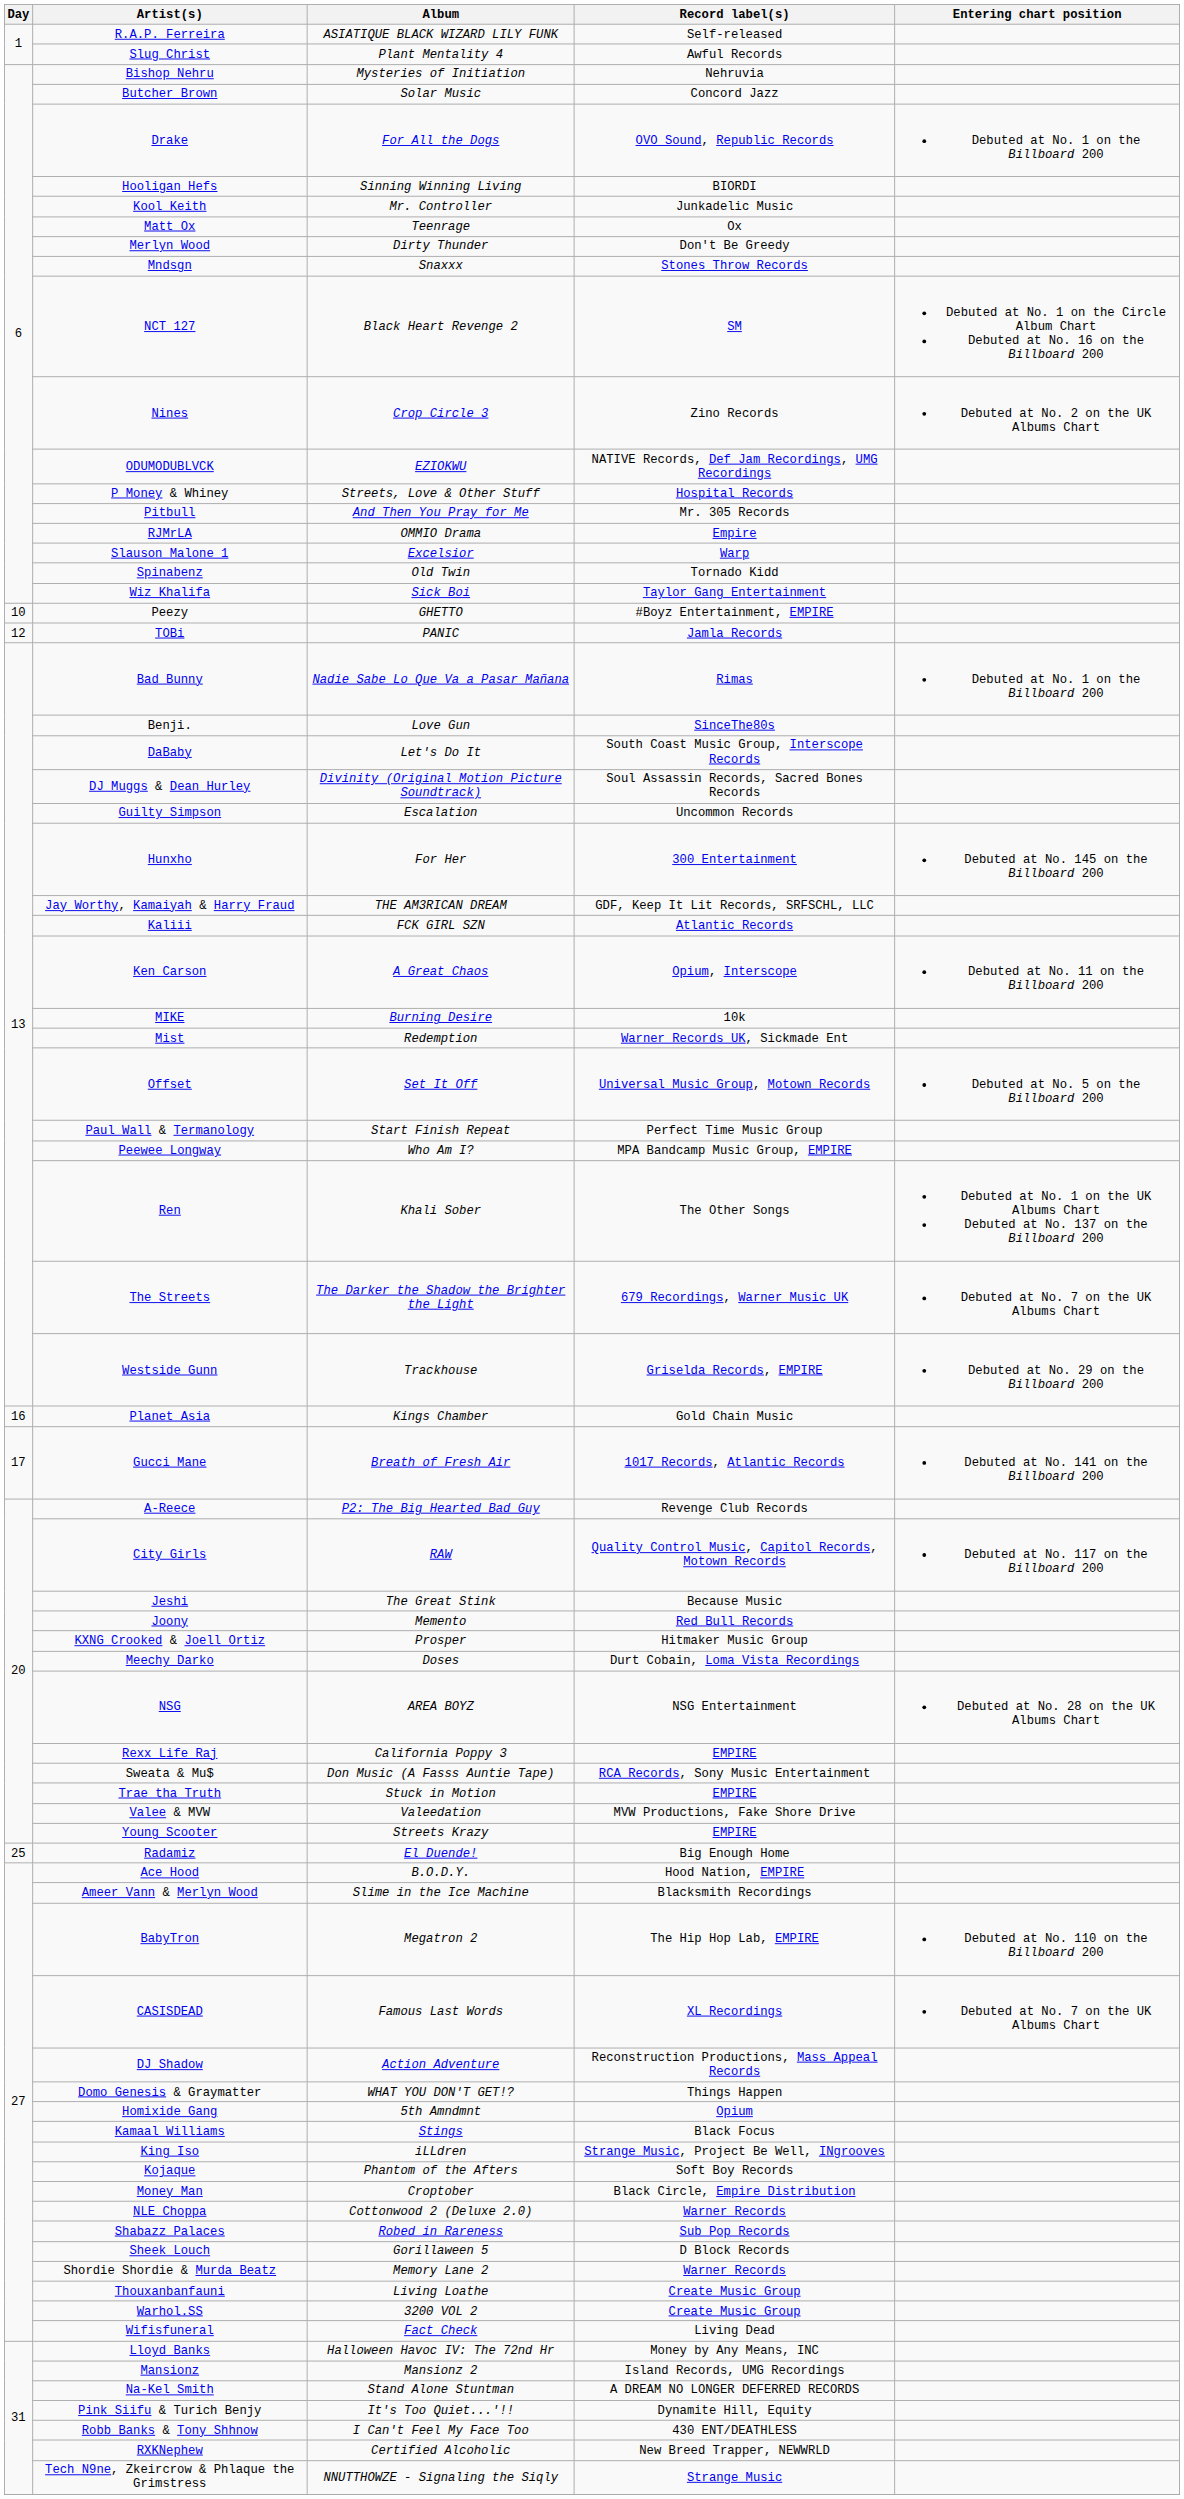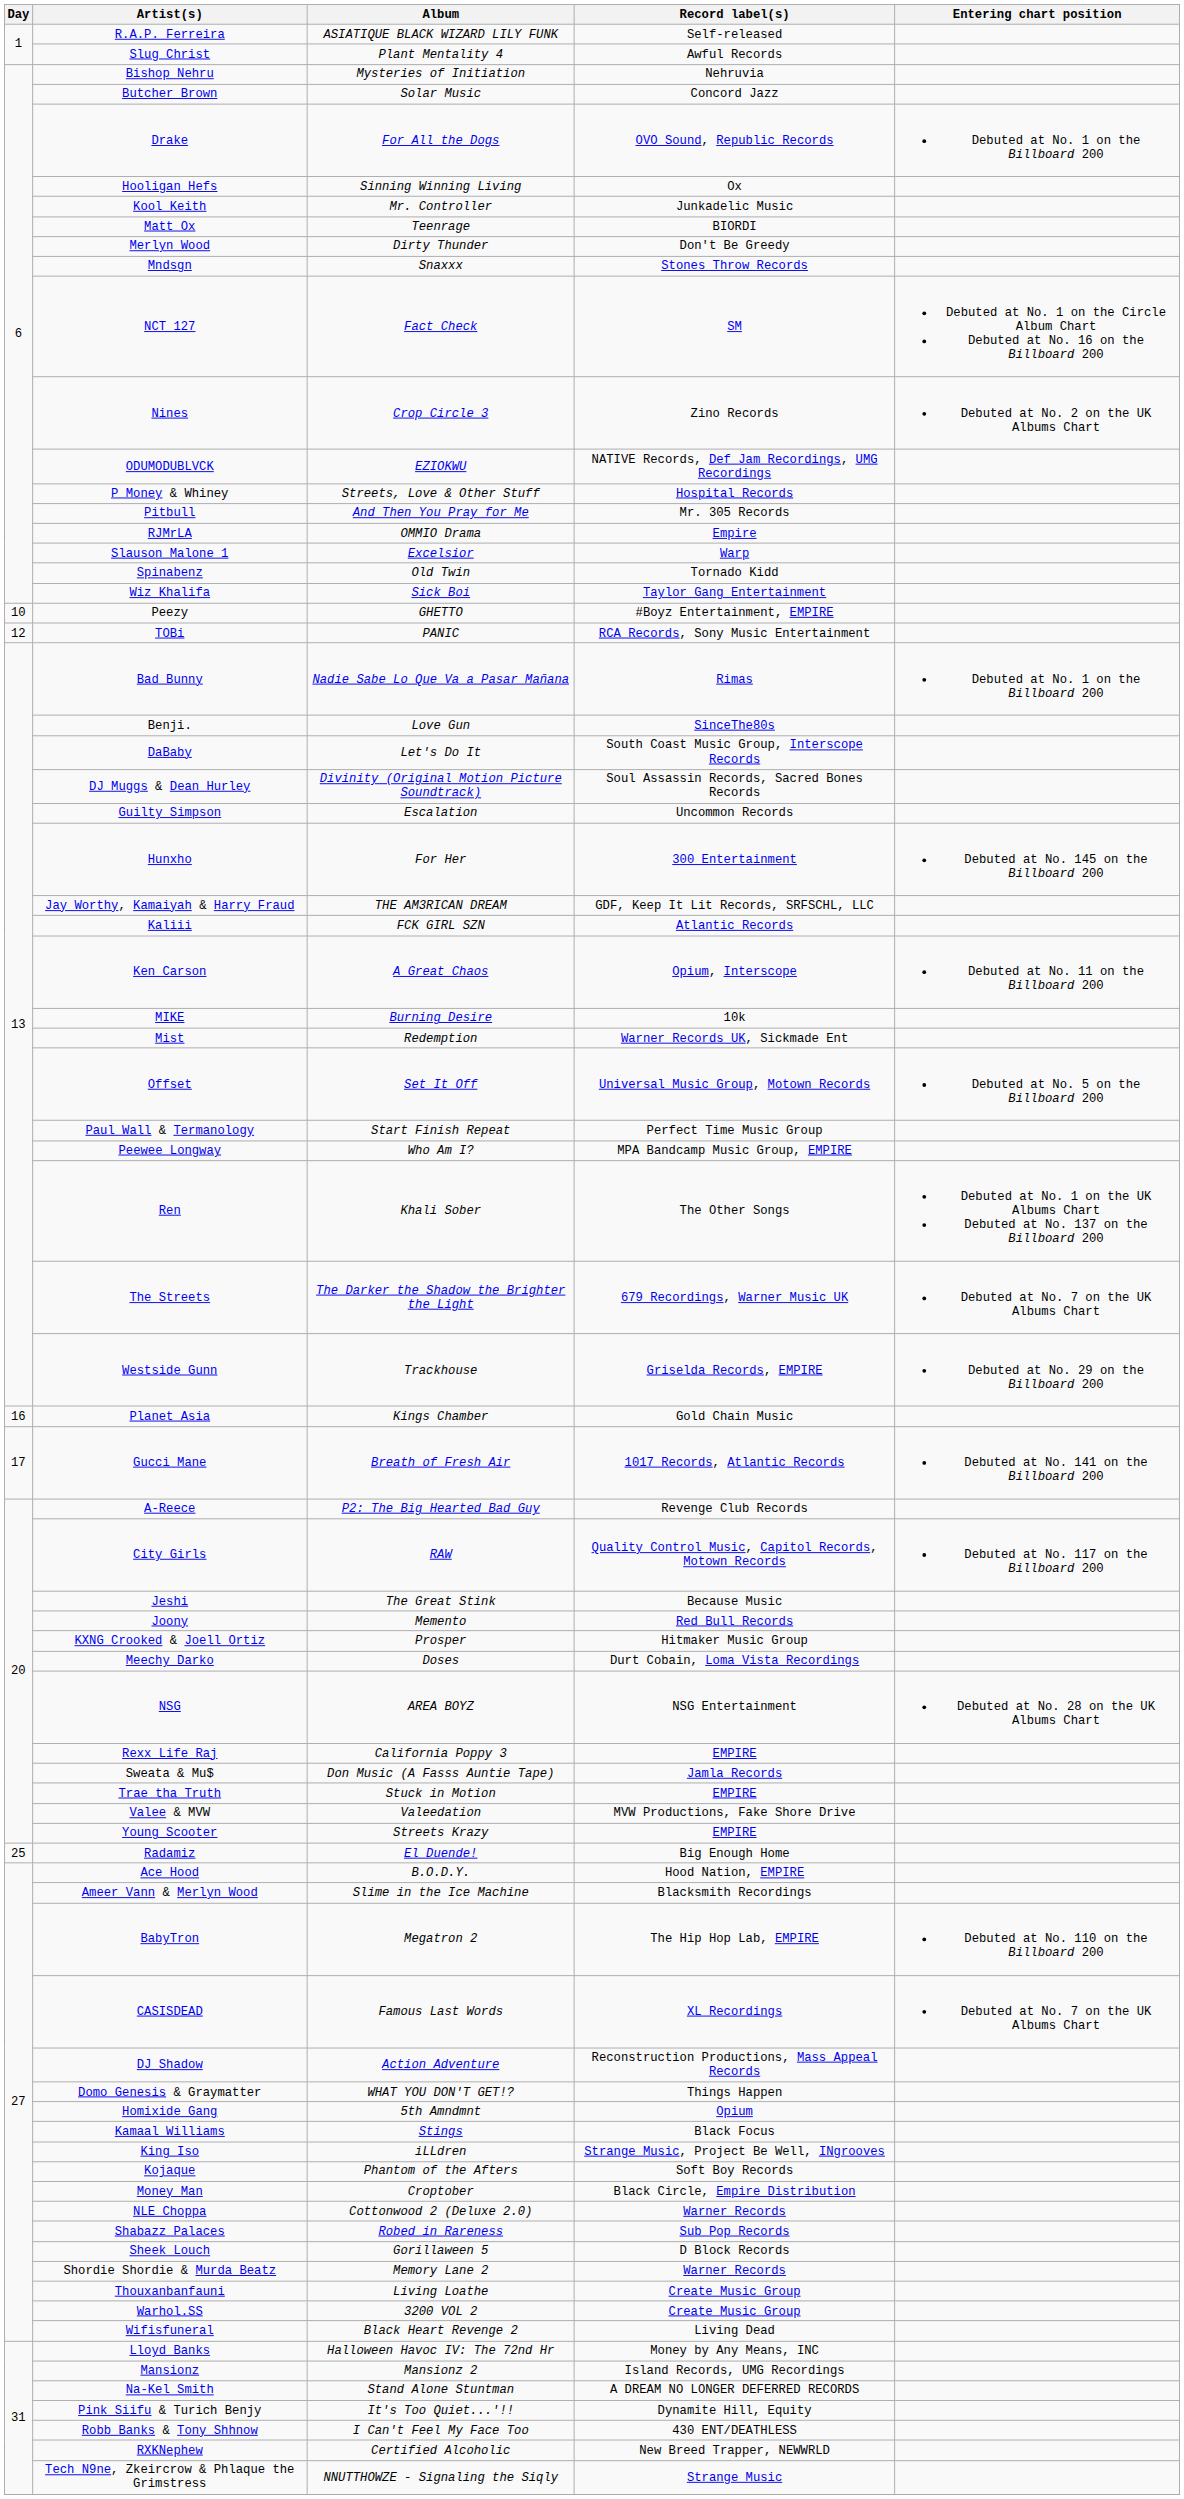Hooligan Hefs | Record label(s): BIORDI -> Ox
Matt Ox | Record label(s): Ox -> BIORDI
NCT 127 | Album: Black Heart Revenge 2 -> Fact Check
TOBi | Record label(s): Jamla Records -> RCA Records, Sony Music Entertainment
Sweata & Mu$ | Record label(s): RCA Records, Sony Music Entertainment -> Jamla Records
Wifisfuneral | Album: Fact Check -> Black Heart Revenge 2
